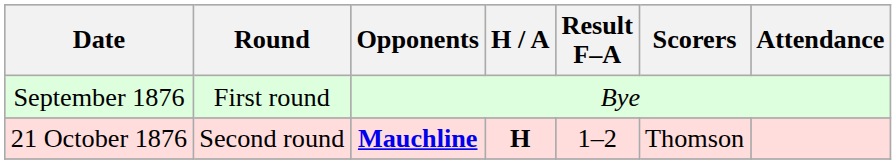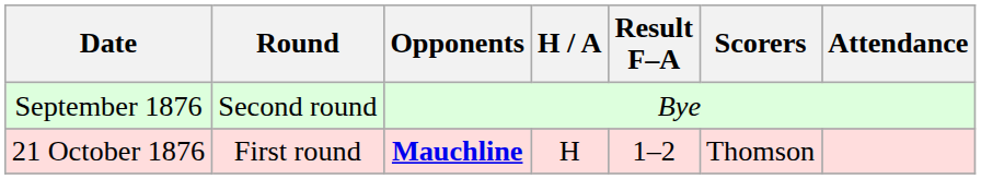September 1876 | Round: First round -> Second round
21 October 1876 | Round: Second round -> First round
21 October 1876 | H / A: bold -> normal
